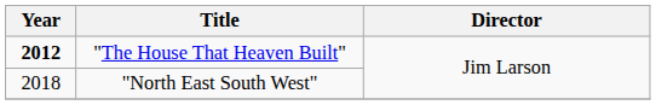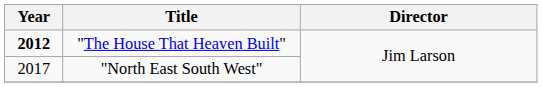"North East South West" | Year: 2018 -> 2017
